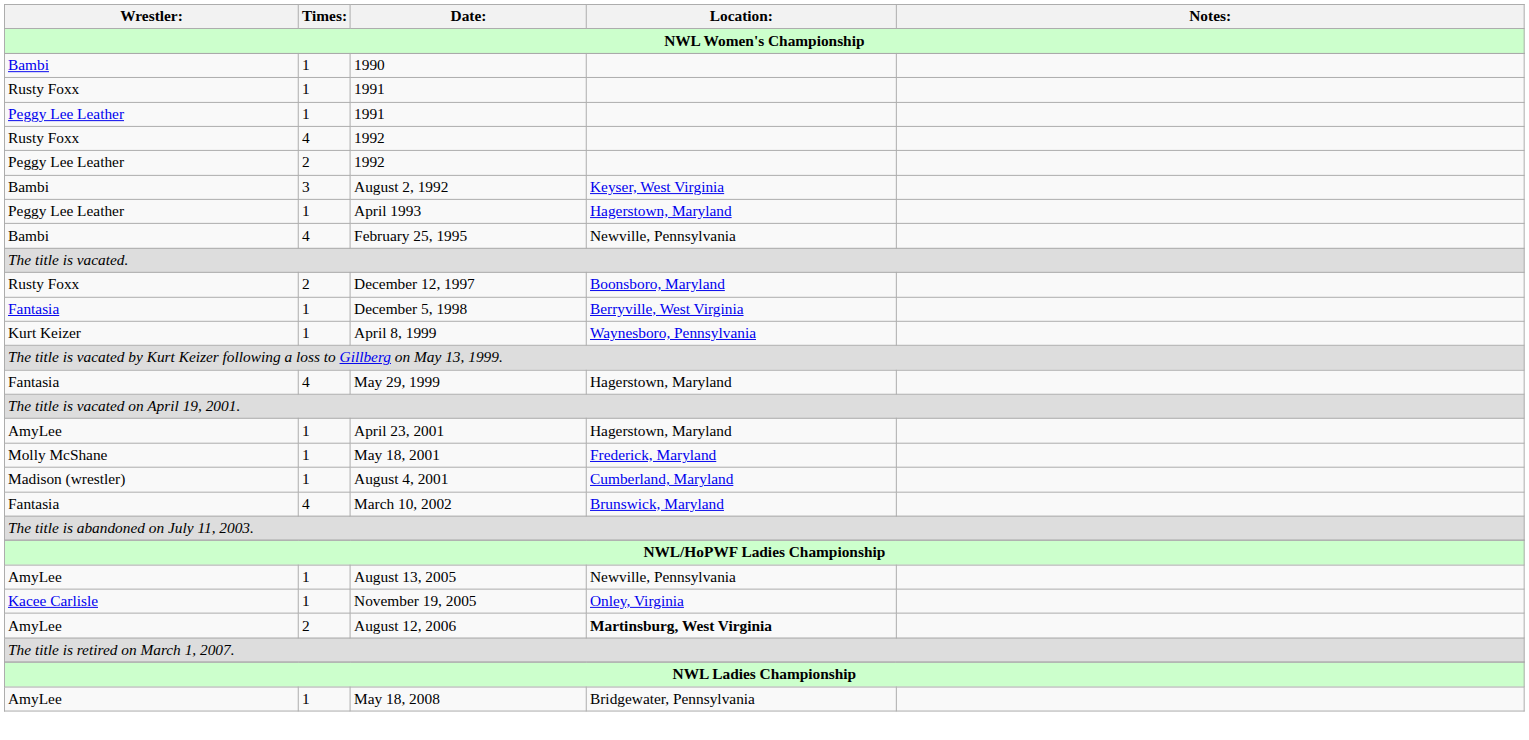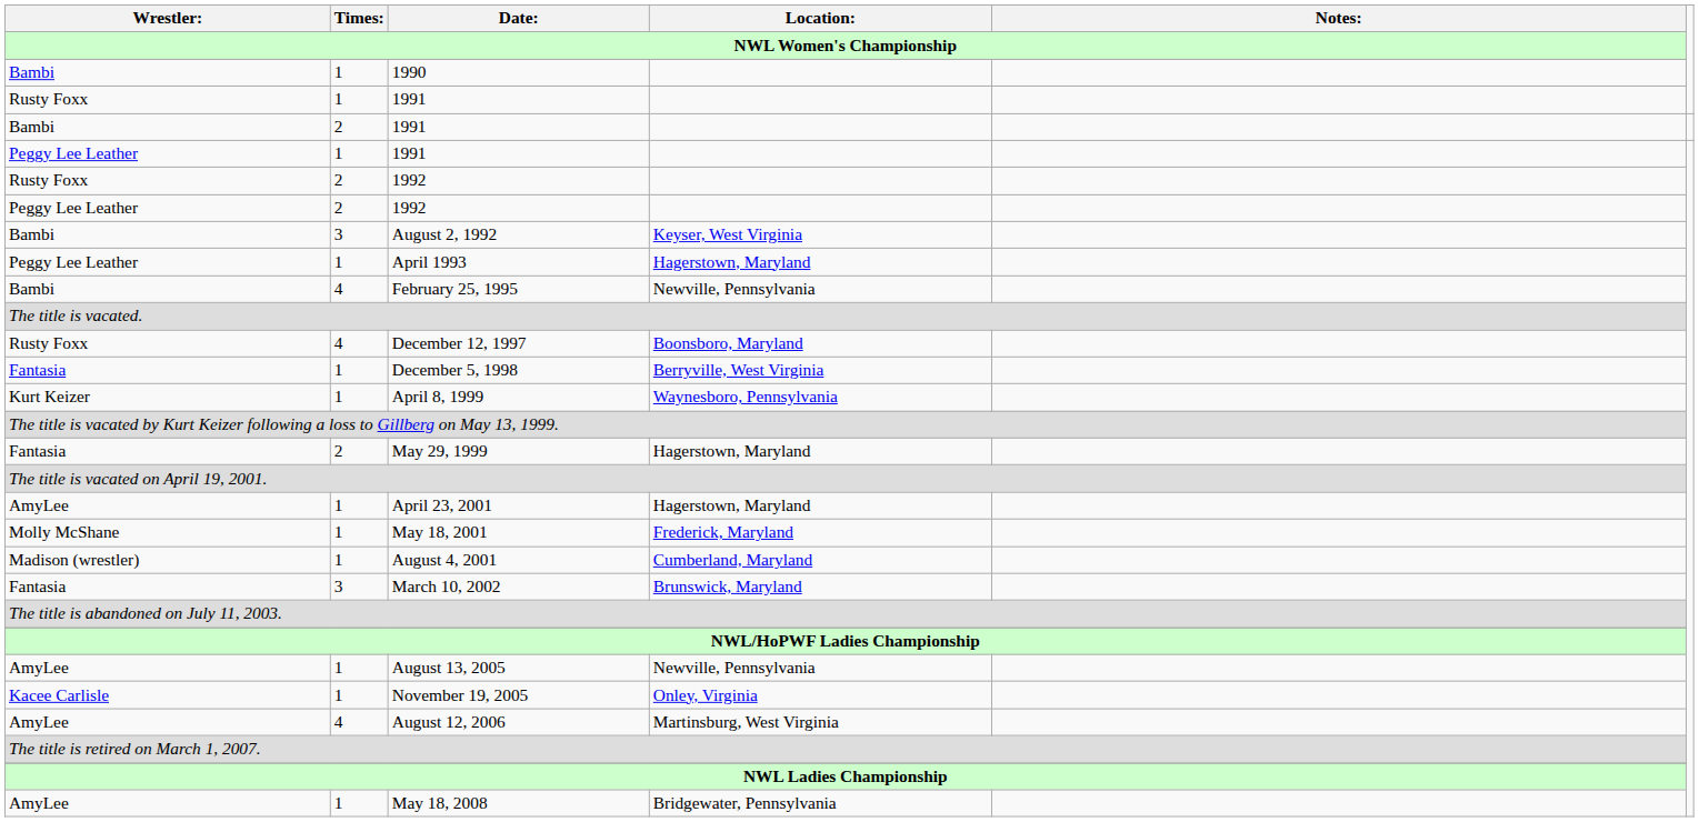+ row: Bambi | 2 | 1991
Rusty Foxx / 1992 | Times:: 4 -> 2
December 12, 1997 | Times:: 2 -> 4
May 29, 1999 | Times:: 4 -> 2
March 10, 2002 | Times:: 4 -> 3
August 12, 2006 | Times:: 2 -> 4
August 12, 2006 | Location:: bold -> normal
